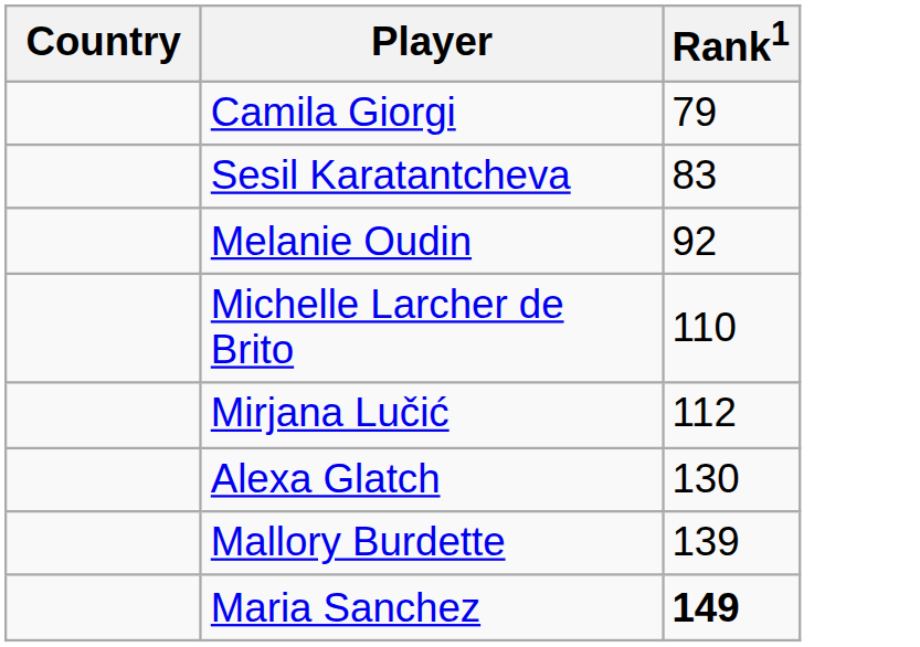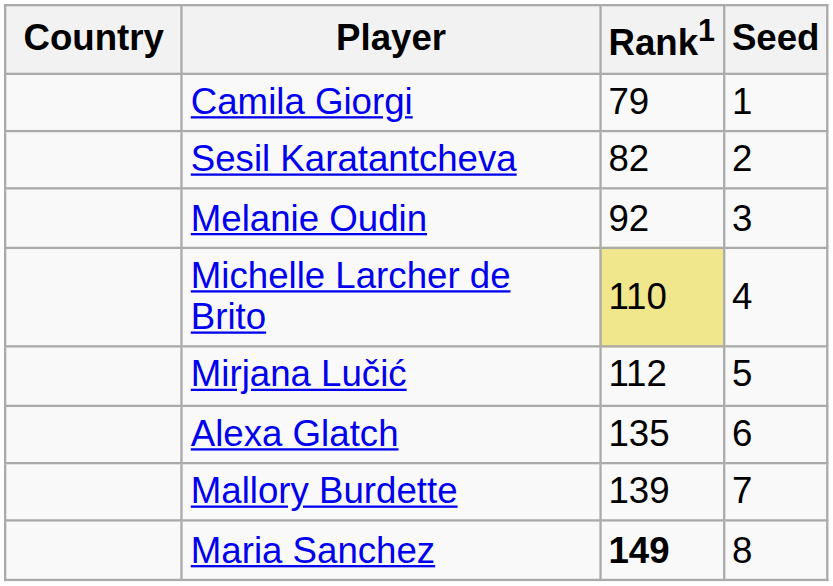+ column: Seed | 1 | 2 | 3 | 4 | 5 | 6 | 7 | 8
Sesil Karatantcheva | Rank1: 83 -> 82
Michelle Larcher de Brito | Rank1: no background -> khaki background
Alexa Glatch | Rank1: 130 -> 135
